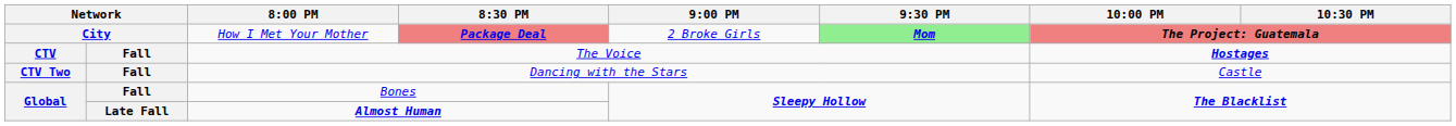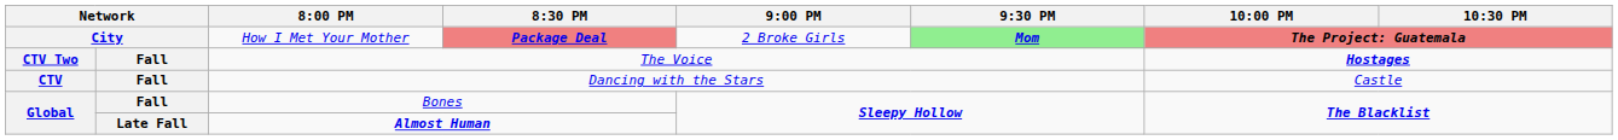The Voice | column 1: CTV -> CTV Two
Dancing with the Stars | column 1: CTV Two -> CTV
